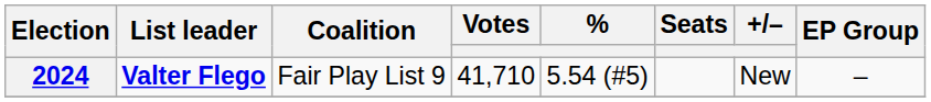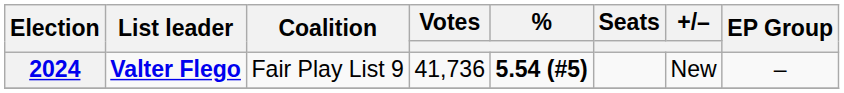2024 | Votes: 41,710 -> 41,736
2024 | %: normal -> bold
